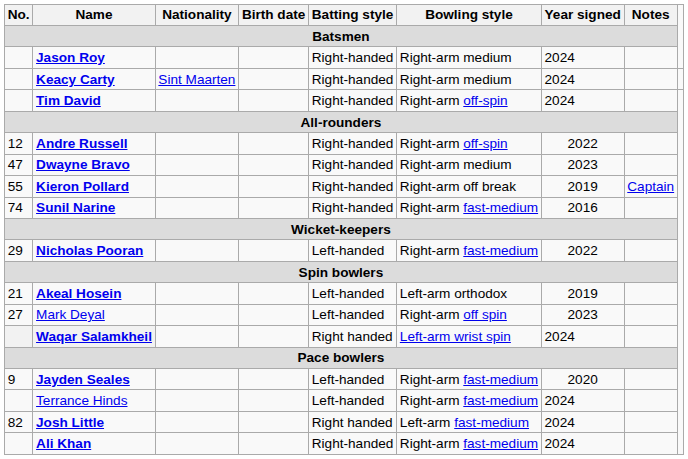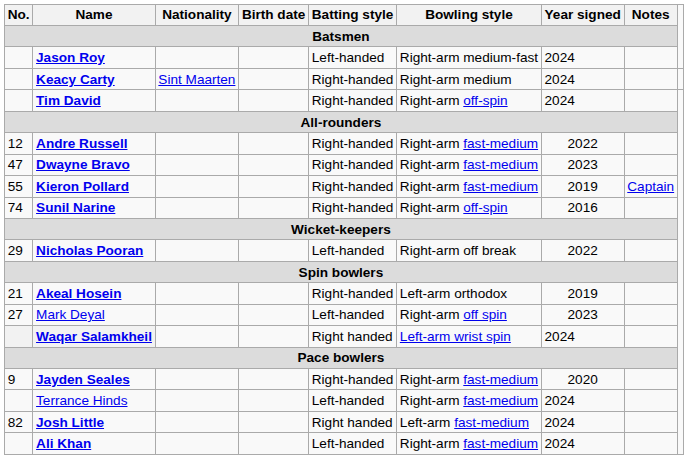Jason Roy | Batting style / Batsmen: Right-handed -> Left-handed
Jason Roy | Bowling style / Batsmen: Right-arm medium -> Right-arm medium-fast
Andre Russell | Bowling style / Batsmen: Right-arm off-spin -> Right-arm fast-medium
Dwayne Bravo | Bowling style / Batsmen: Right-arm medium -> Right-arm fast-medium
Kieron Pollard | Bowling style / Batsmen: Right-arm off break -> Right-arm fast-medium
Sunil Narine | Bowling style / Batsmen: Right-arm fast-medium -> Right-arm off-spin
Nicholas Pooran | Bowling style / Batsmen: Right-arm fast-medium -> Right-arm off break
Akeal Hosein | Batting style / Batsmen: Left-handed -> Right-handed
Jayden Seales | Batting style / Batsmen: Left-handed -> Right-handed
Ali Khan | Batting style / Batsmen: Right-handed -> Left-handed
